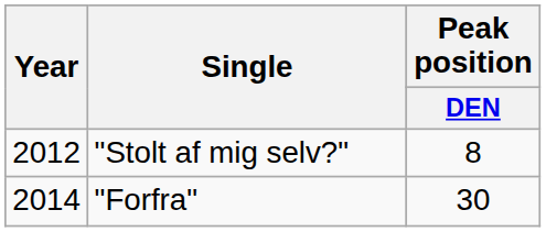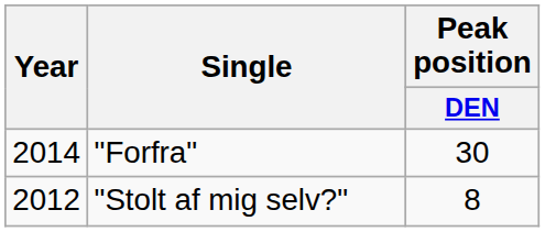rows swapped: "Stolt af mig selv?" <-> "Forfra"
